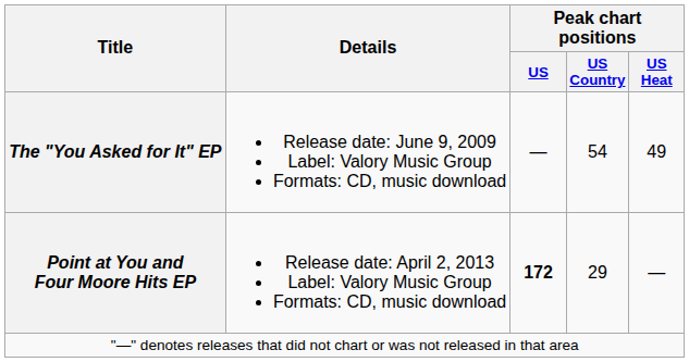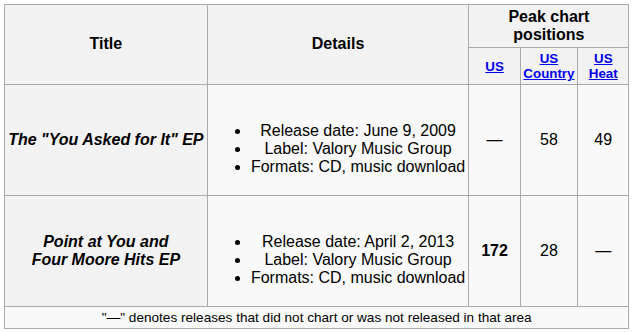The "You Asked for It" EP | Peak chart positions / US Country: 54 -> 58
Point at You and Four Moore Hits EP | Peak chart positions / US Country: 29 -> 28
